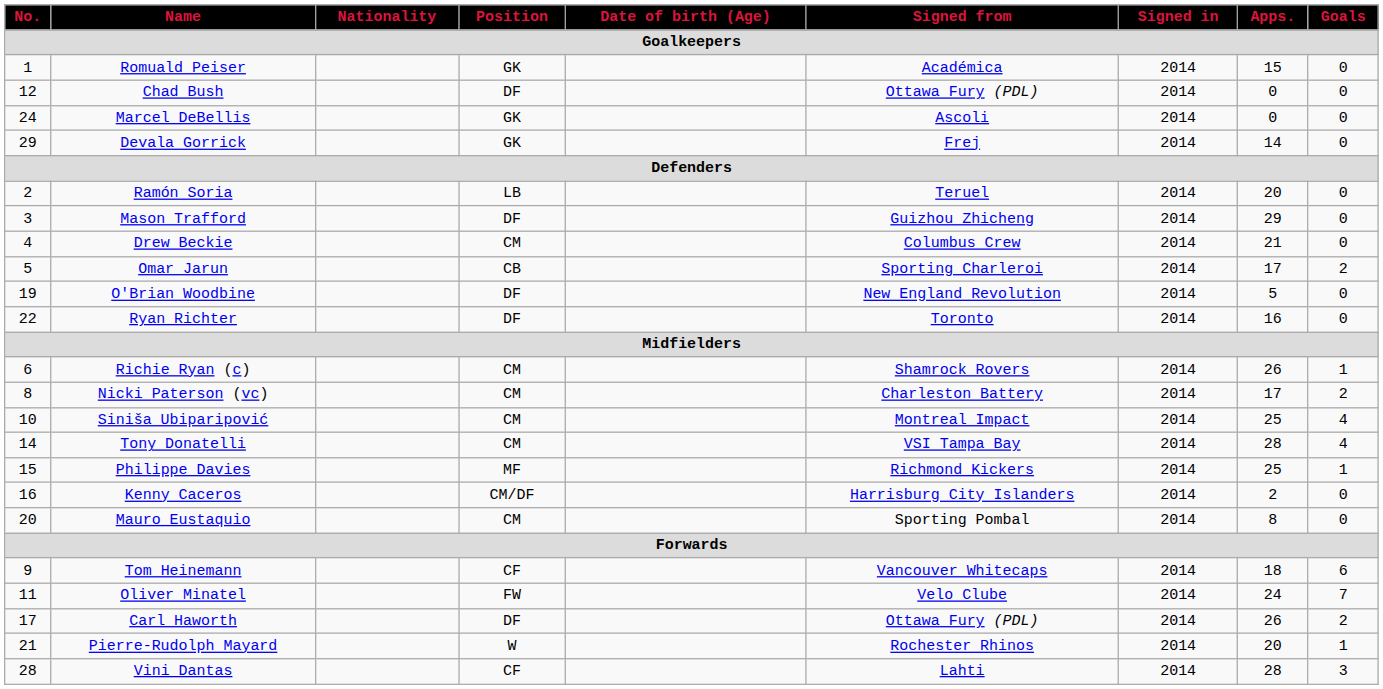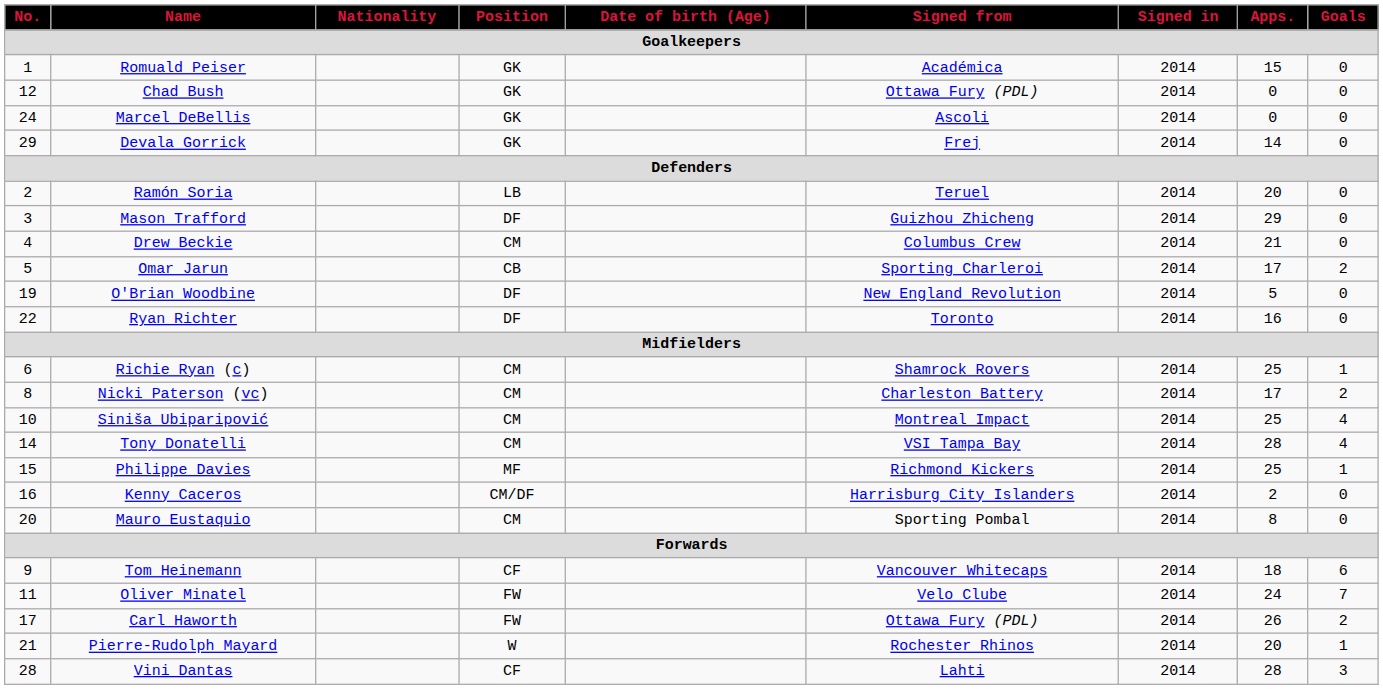Chad Bush | Position / Goalkeepers: DF -> GK
Richie Ryan (c) | Apps. / Goalkeepers: 26 -> 25
Carl Haworth | Position / Goalkeepers: DF -> FW
